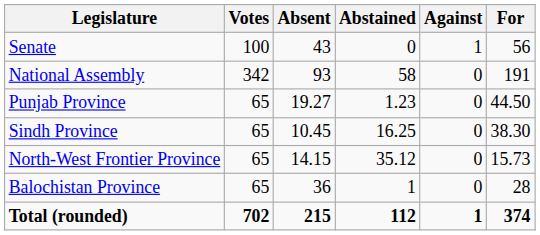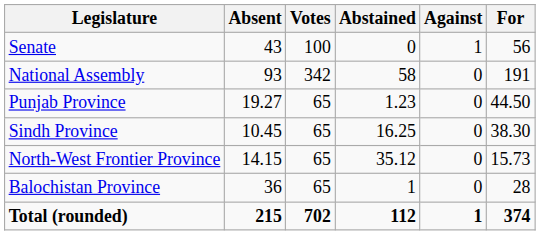columns swapped: Votes <-> Absent
